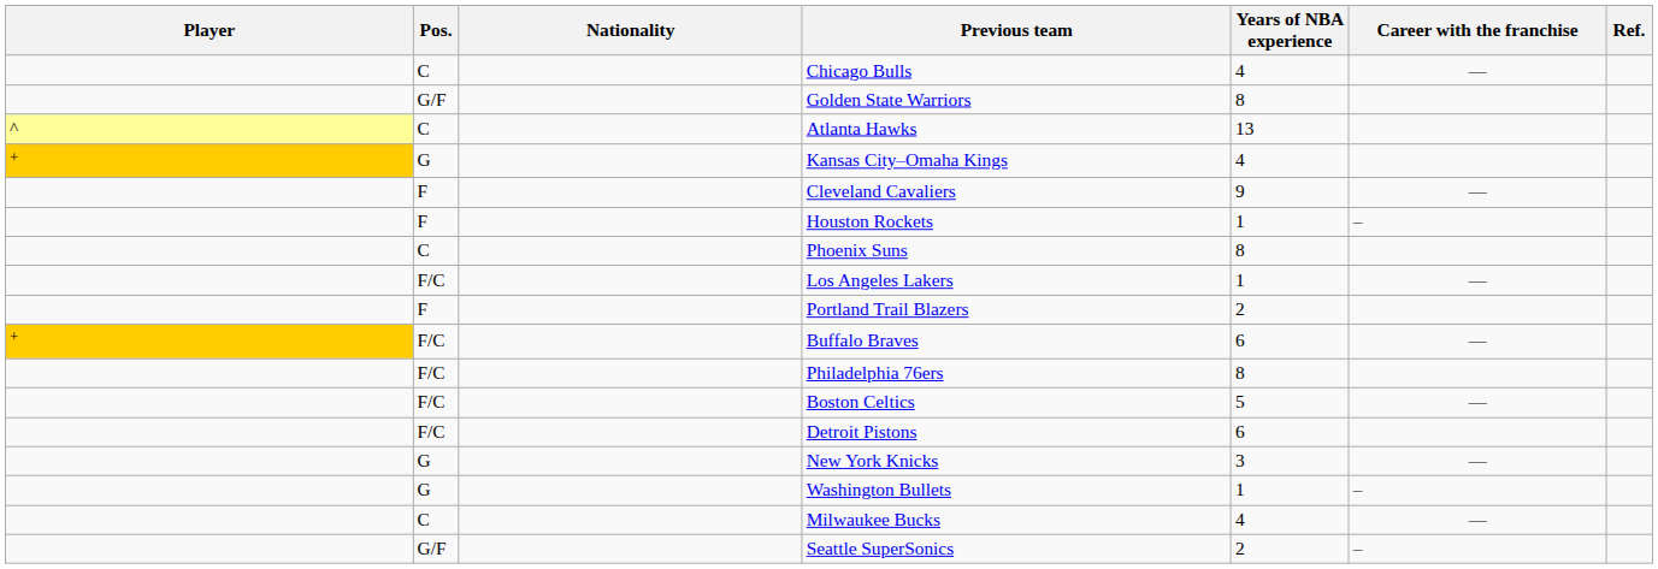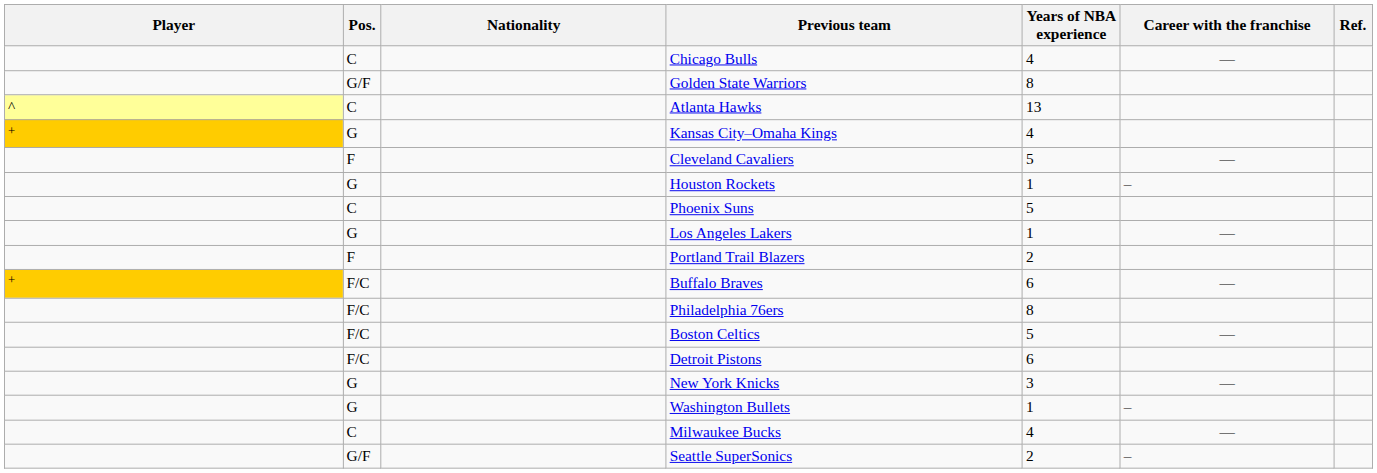Cleveland Cavaliers | Years of NBA experience: 9 -> 5
Houston Rockets | Pos.: F -> G
Phoenix Suns | Years of NBA experience: 8 -> 5
Los Angeles Lakers | Pos.: F/C -> G
